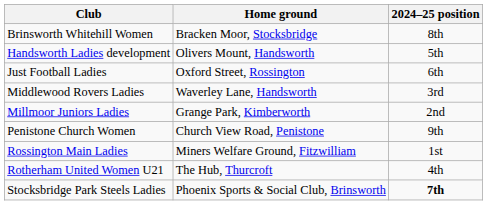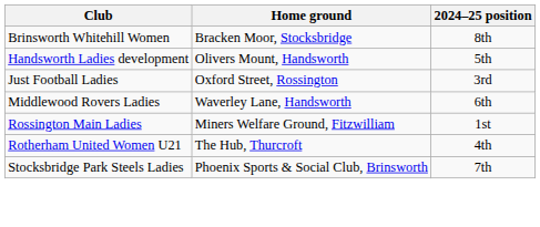Just Football Ladies | 2024–25 position: 6th -> 3rd
Middlewood Rovers Ladies | 2024–25 position: 3rd -> 6th
- row: Millmoor Juniors Ladies | Grange Park, Kimberworth | 2nd
- row: Penistone Church Women | Church View Road, Penistone | 9th
Stocksbridge Park Steels Ladies | 2024–25 position: bold -> normal
